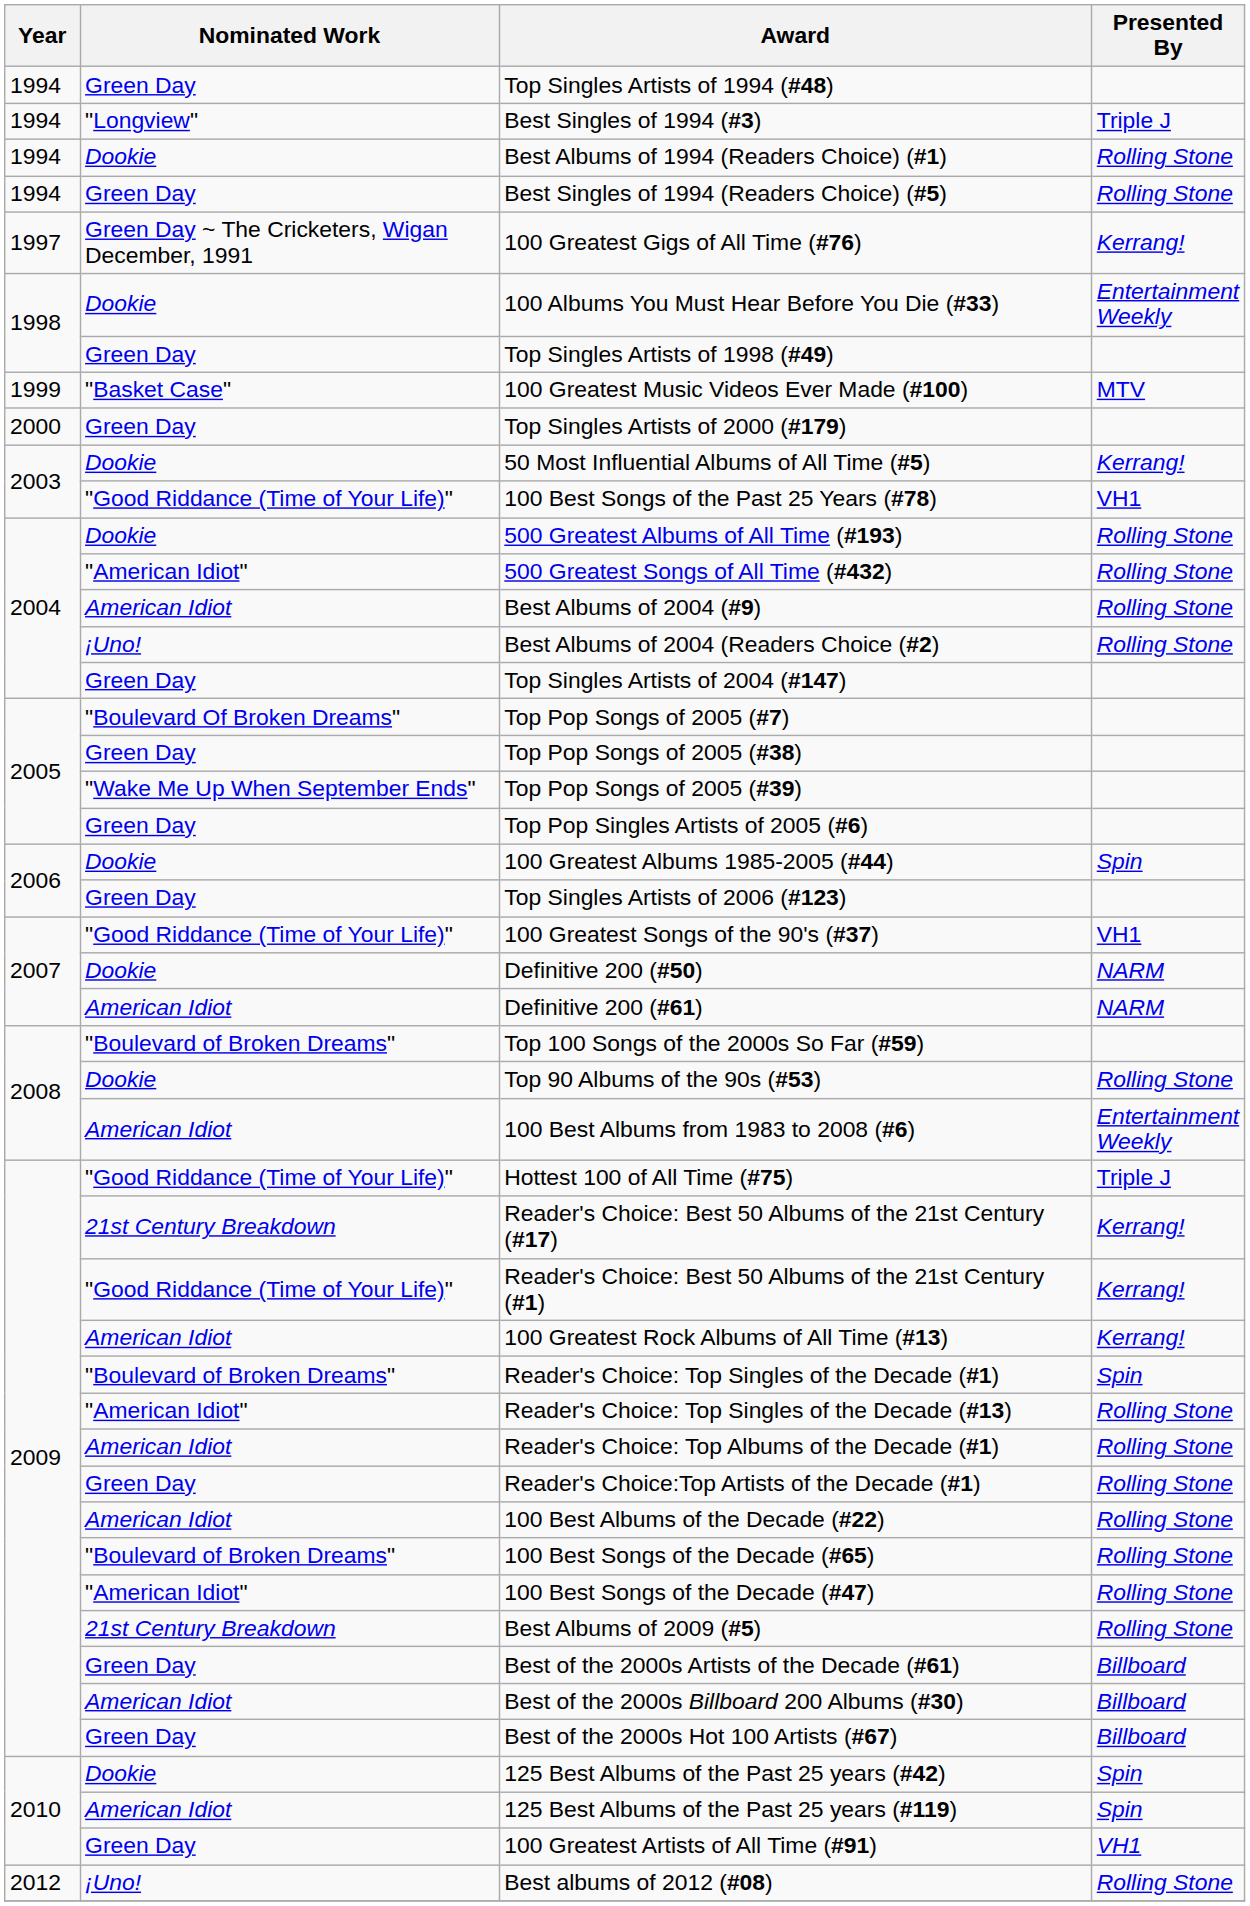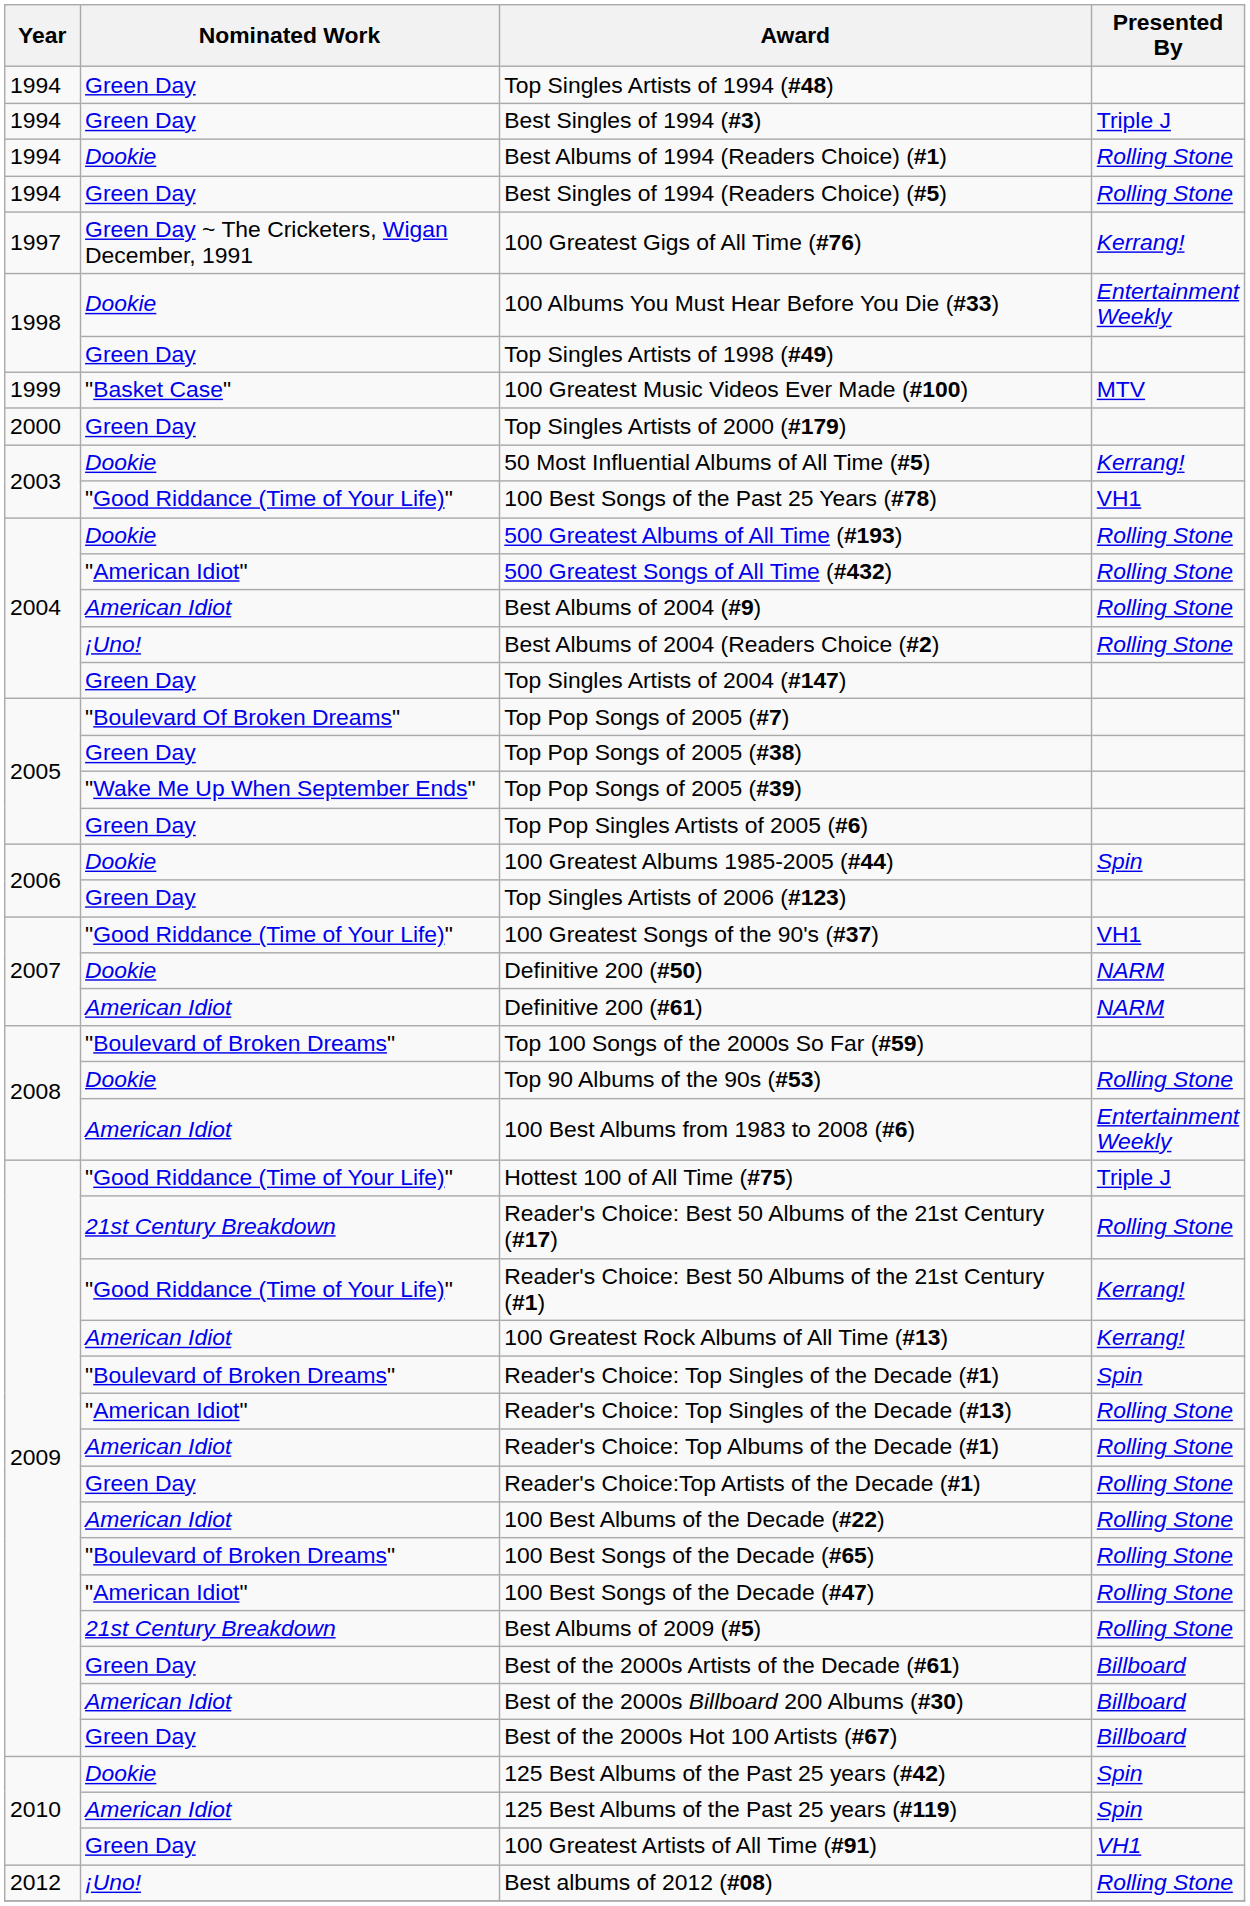Best Singles of 1994 (#3) | Nominated Work: "Longview" -> Green Day
Reader's Choice: Best 50 Albums of the 21st Century (#17) | Presented By: Kerrang! -> Rolling Stone
